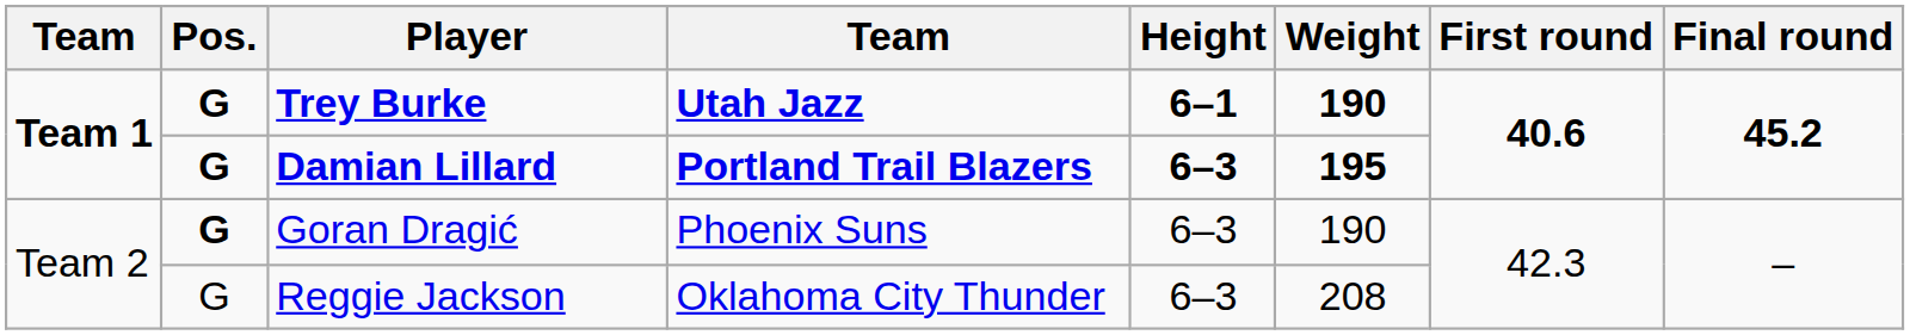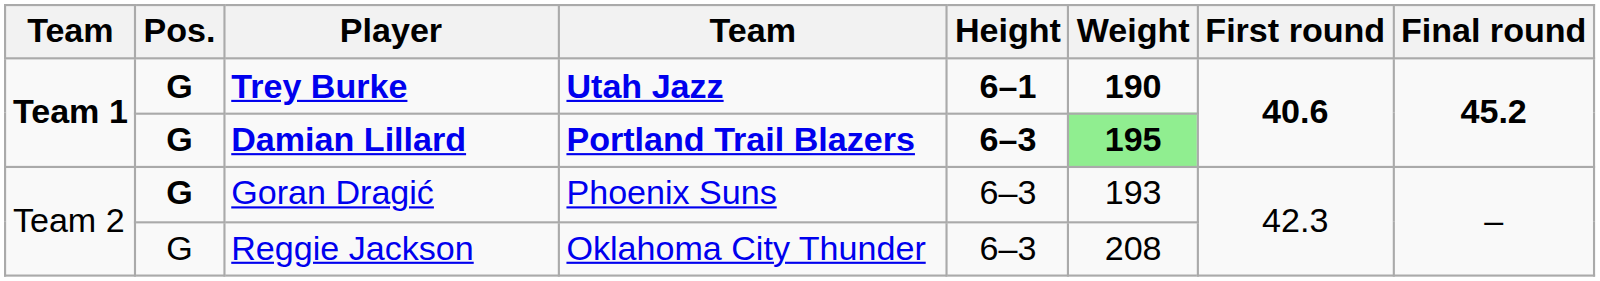Damian Lillard | Weight: no background -> lightgreen background
Goran Dragić | Weight: 190 -> 193
